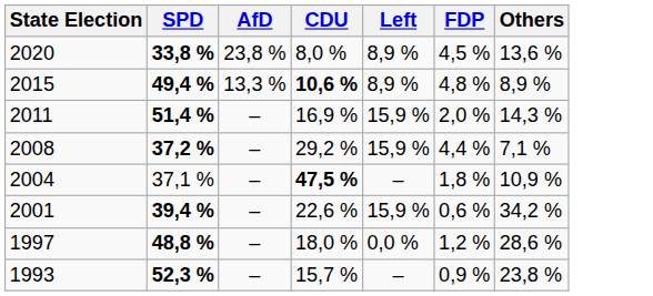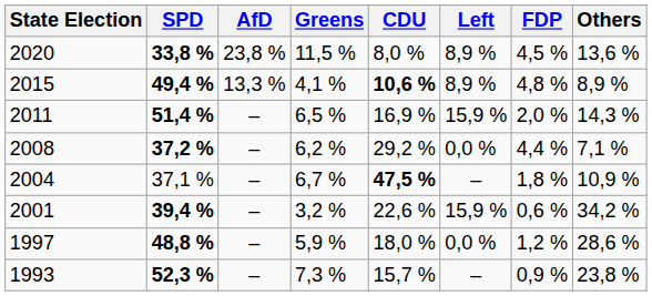+ column: Greens | 11,5 % | 4,1 % | 6,5 % | 6,2 % | 6,7 % | 3,2 % | 5,9 % | 7,3 %
2008 | Left: 15,9 % -> 0,0 %
